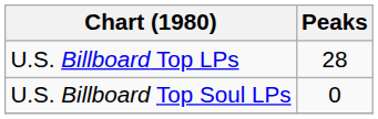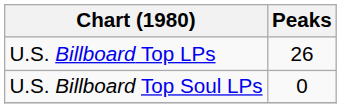U.S. Billboard Top LPs | Peaks: 28 -> 26
